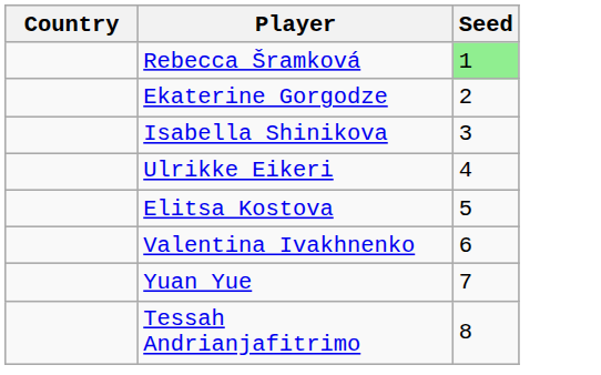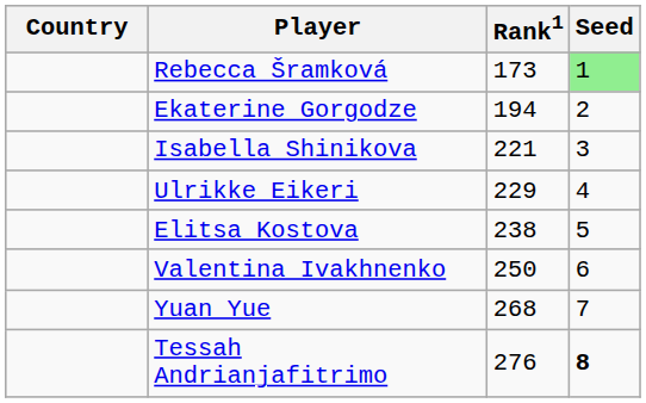+ column: Rank1 | 173 | 194 | 221 | 229 | 238 | 250 | 268 | 276
Tessah Andrianjafitrimo | Seed: normal -> bold
